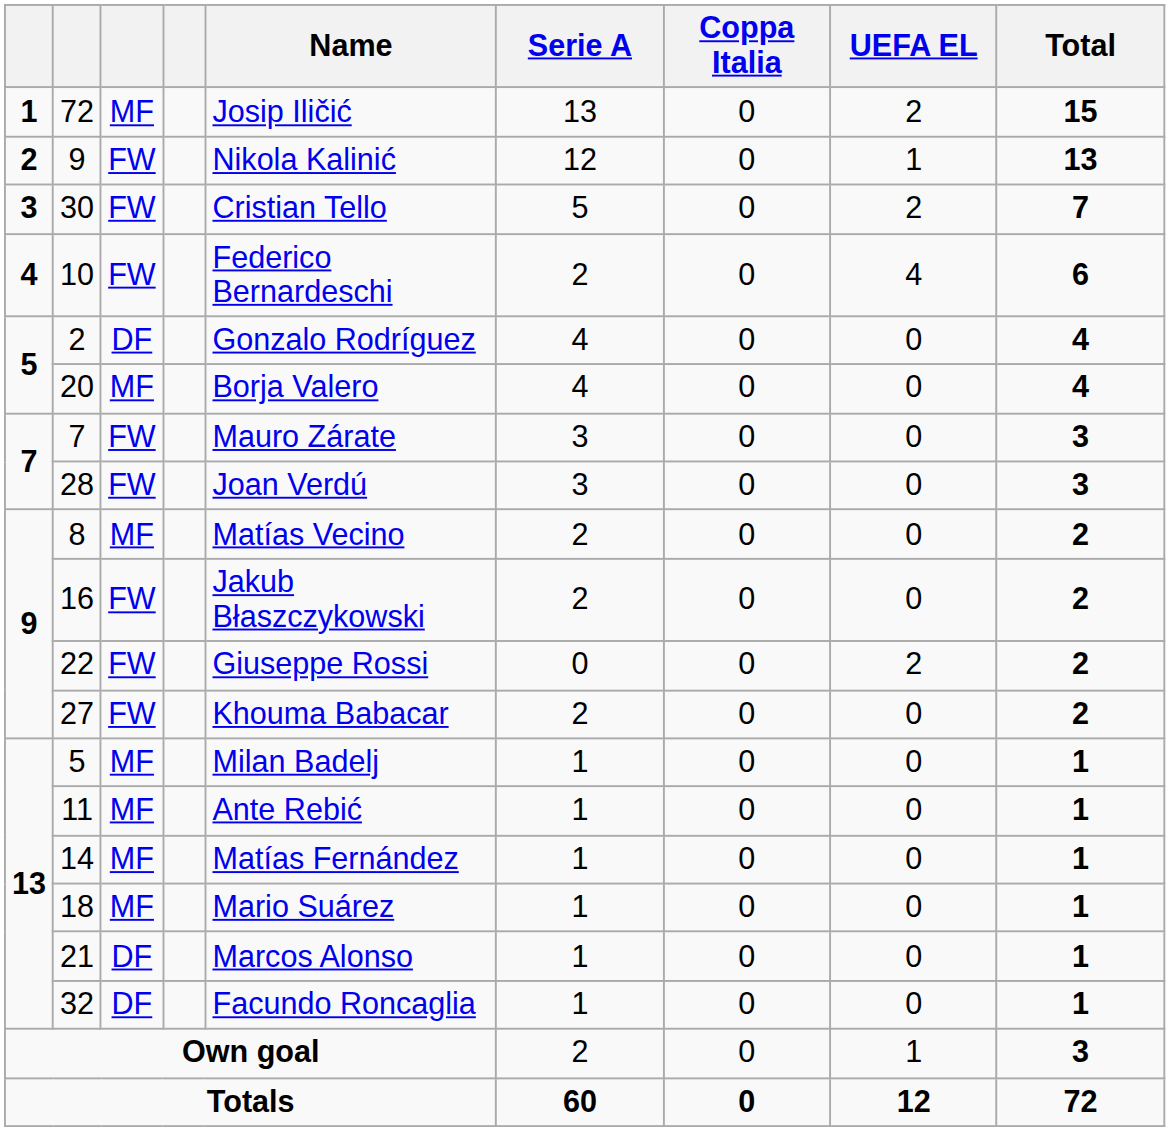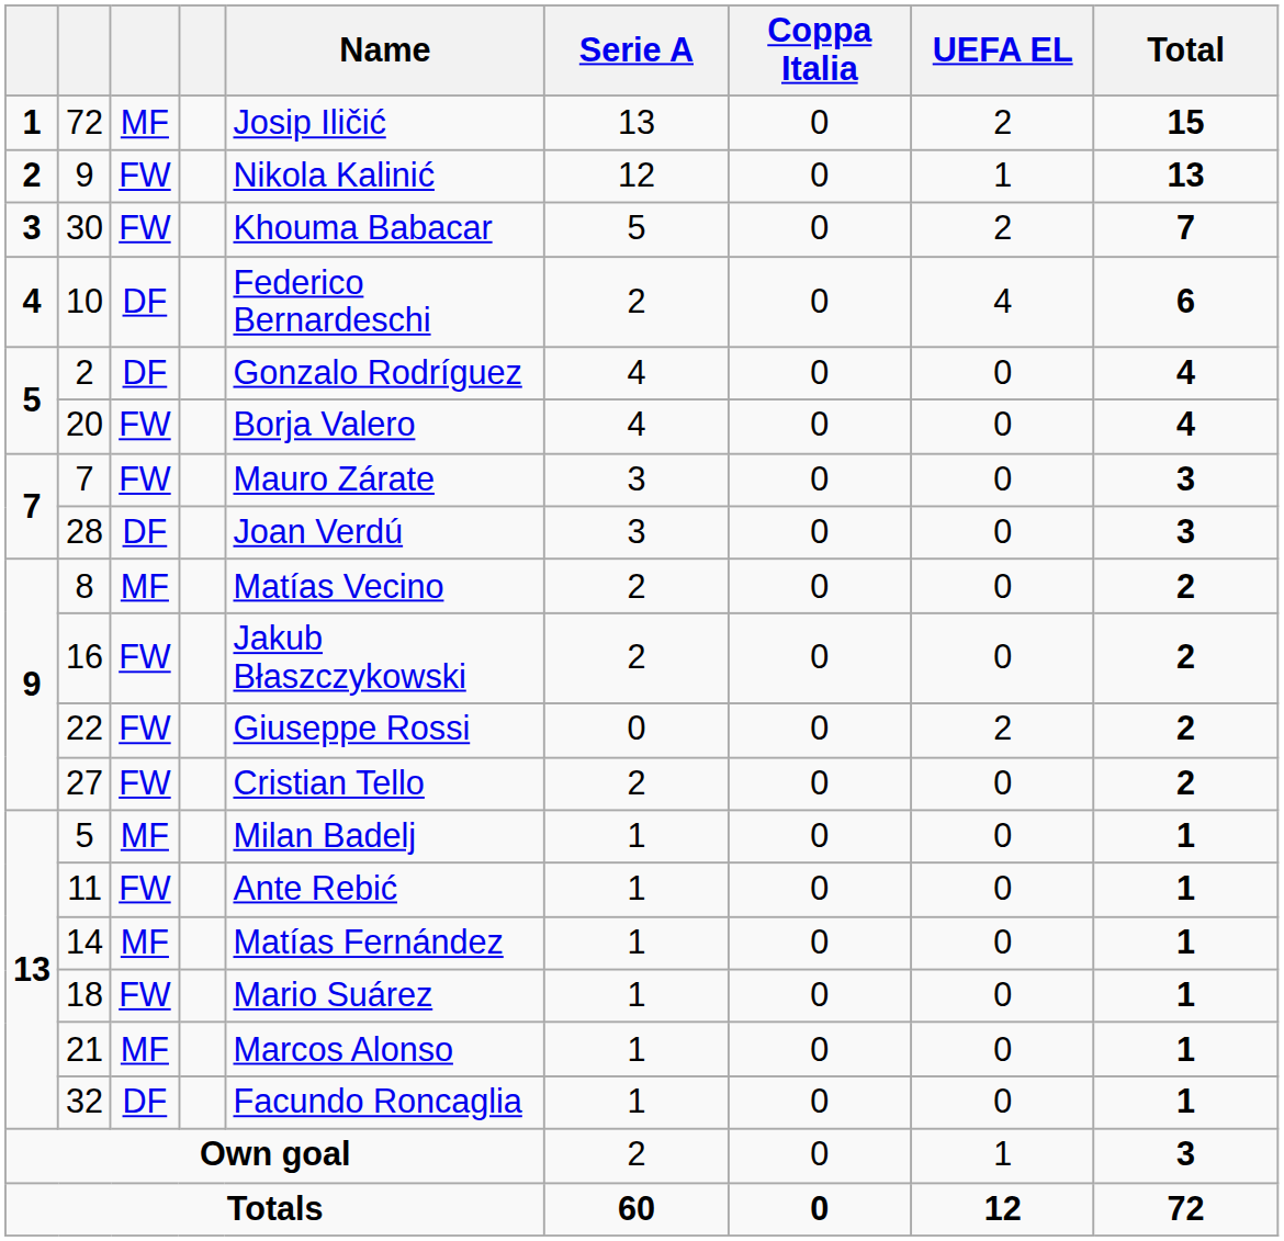30 | Name: Cristian Tello -> Khouma Babacar
10 | column 3: FW -> DF
20 | column 3: MF -> FW
28 | column 3: FW -> DF
27 | Name: Khouma Babacar -> Cristian Tello
11 | column 3: MF -> FW
18 | column 3: MF -> FW
21 | column 3: DF -> MF
